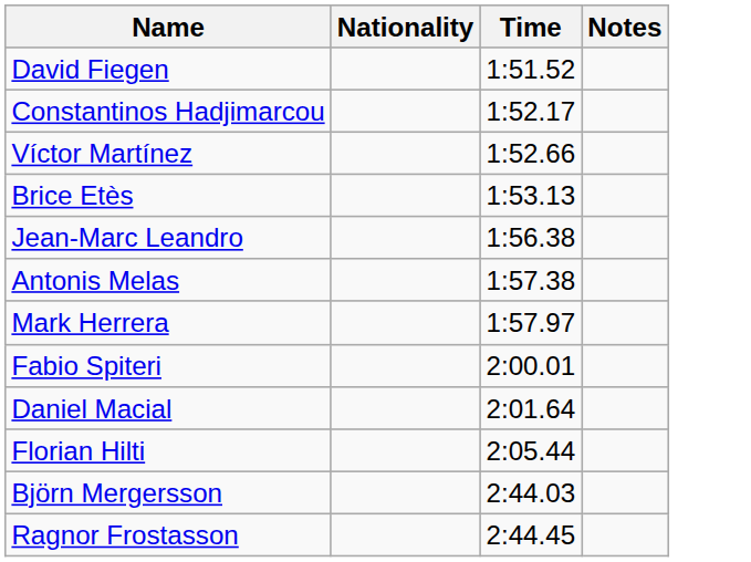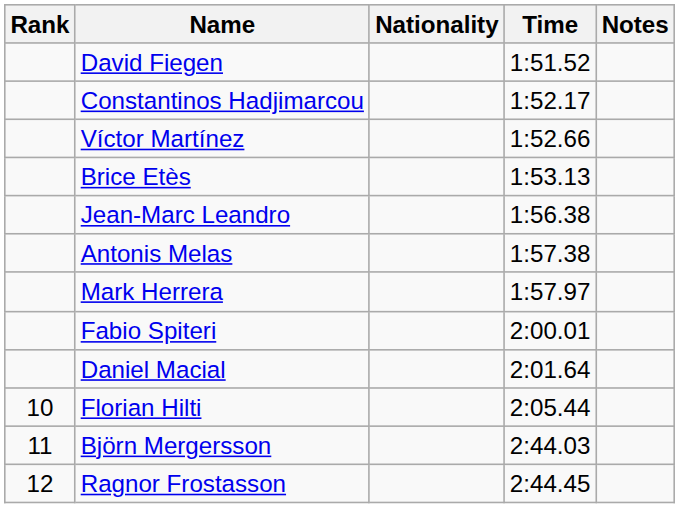+ column: Rank | 10 | 11 | 12
